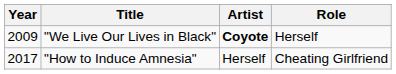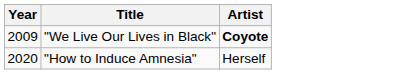- column: Role | Herself | Cheating Girlfriend
"How to Induce Amnesia" | Year: 2017 -> 2020
